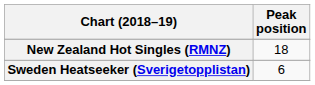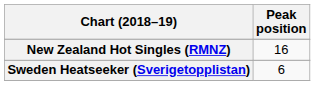New Zealand Hot Singles (RMNZ) | Peak position: 18 -> 16
